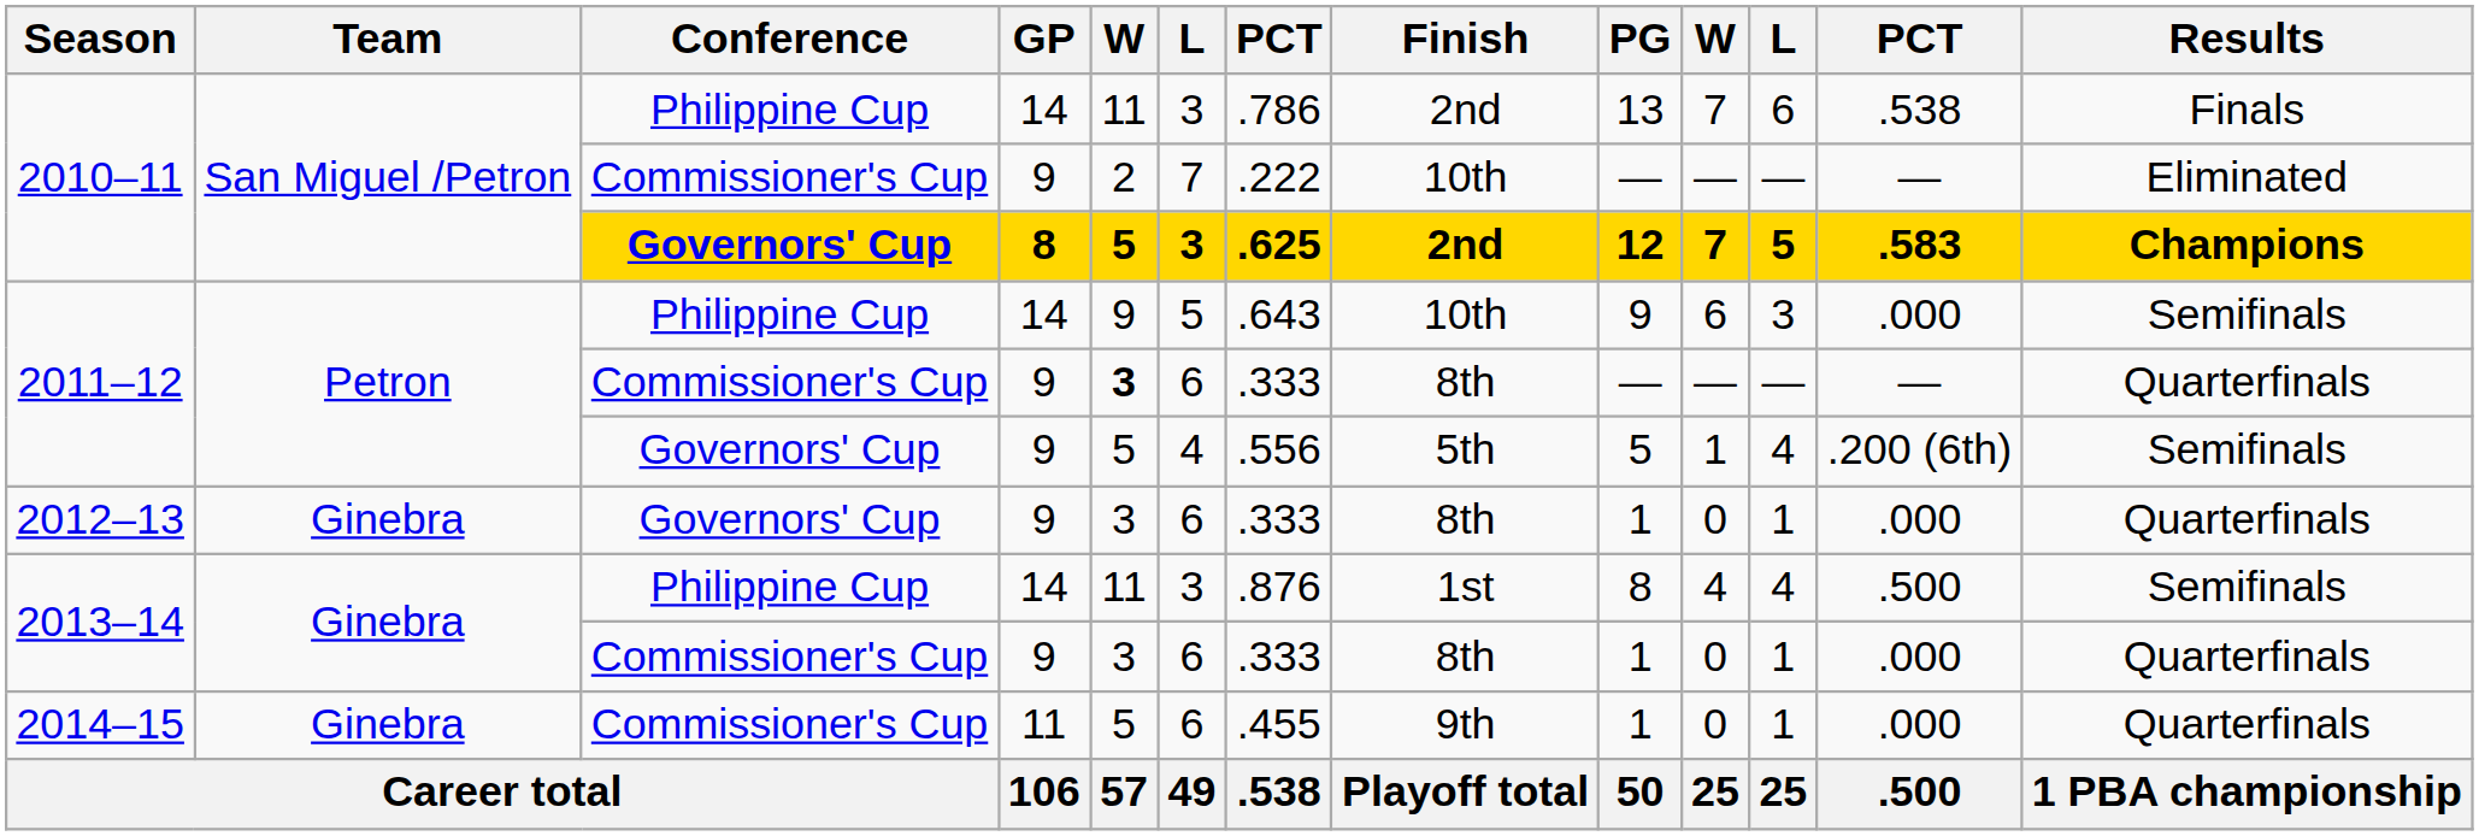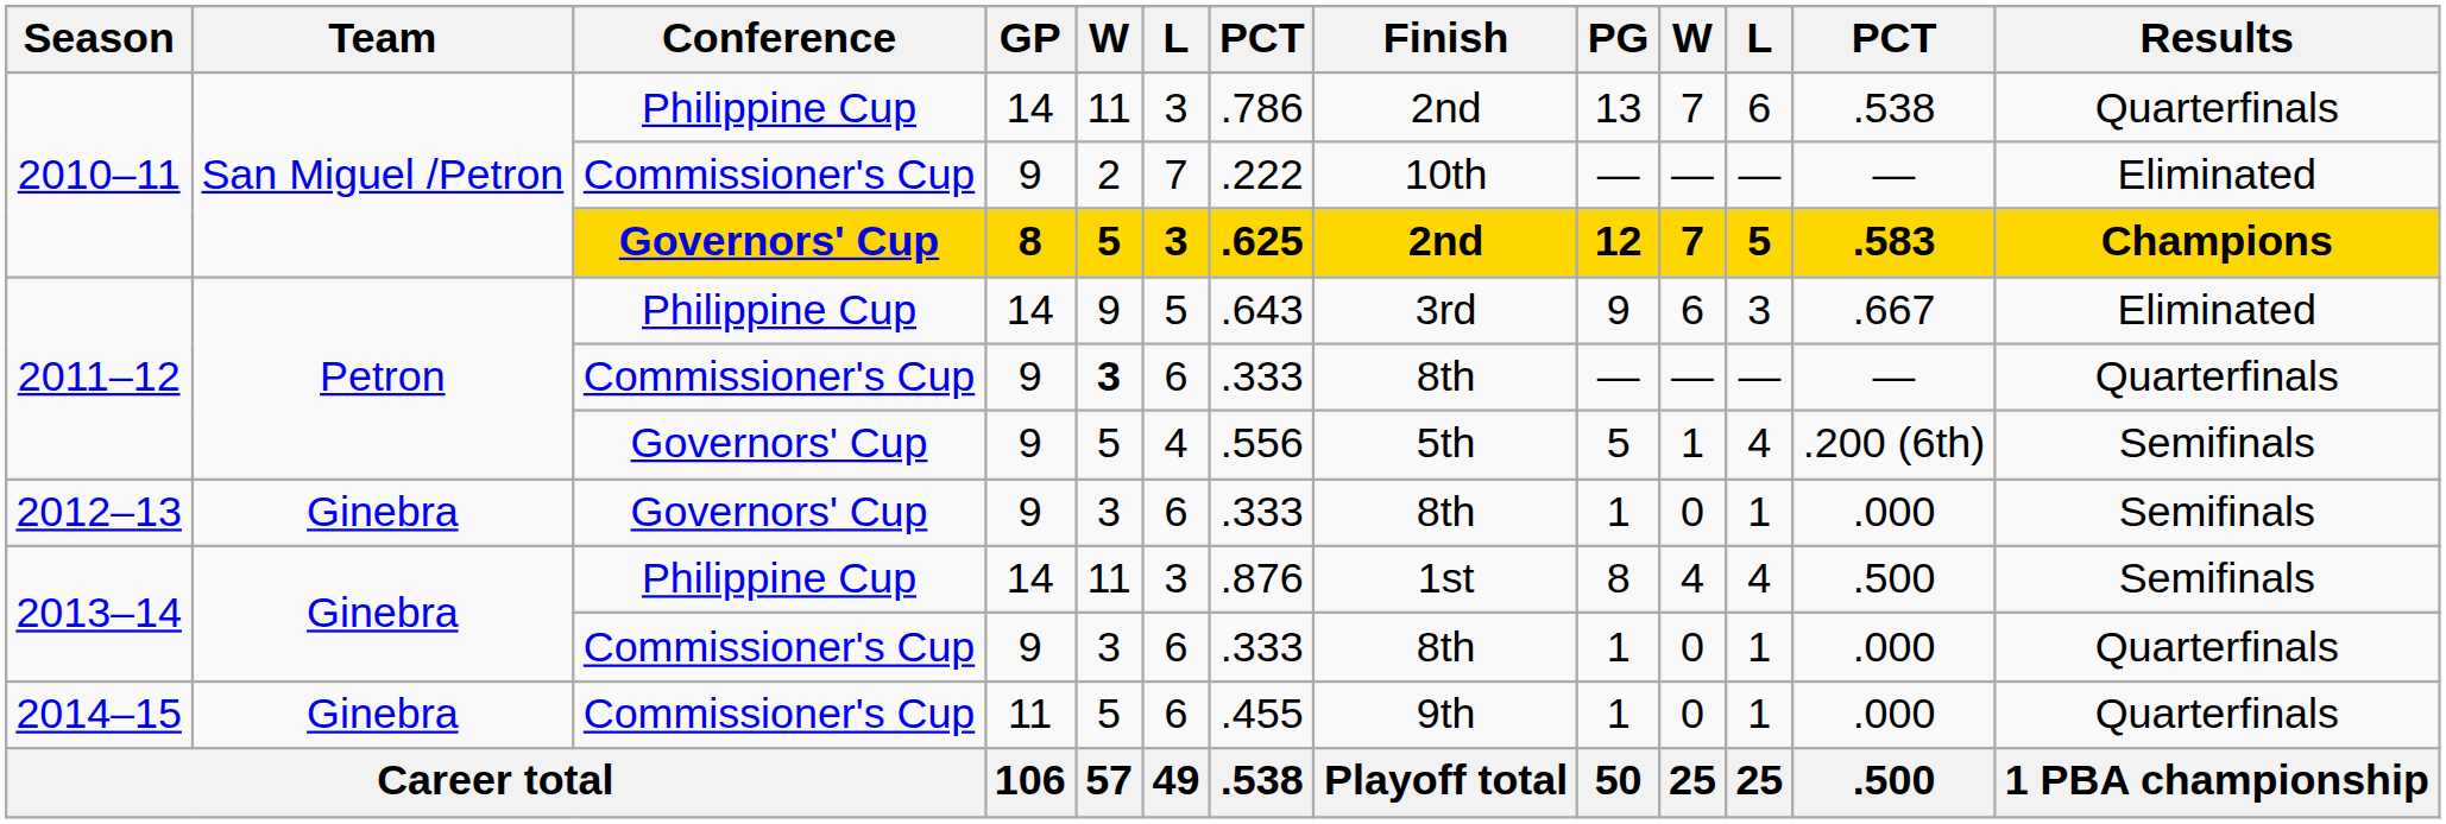2010–11 / Philippine Cup | Results: Finals -> Quarterfinals
2011–12 / Philippine Cup | Finish: 10th -> 3rd
2011–12 / Philippine Cup | column 12: .000 -> .667
2011–12 / Philippine Cup | Results: Semifinals -> Eliminated
2012–13 | Results: Quarterfinals -> Semifinals
